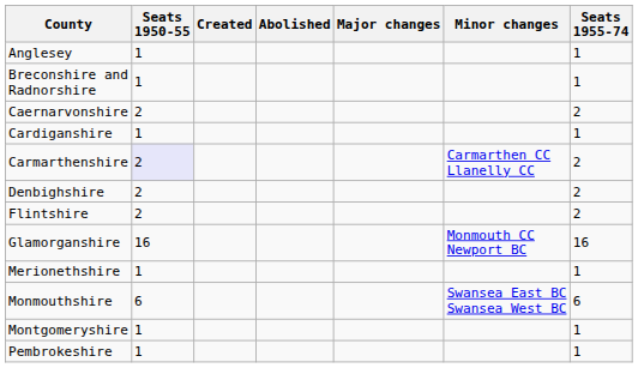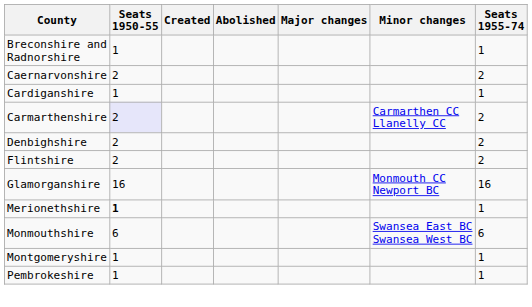- row: Anglesey | 1 | 1
Merionethshire | Seats 1950-55: normal -> bold
